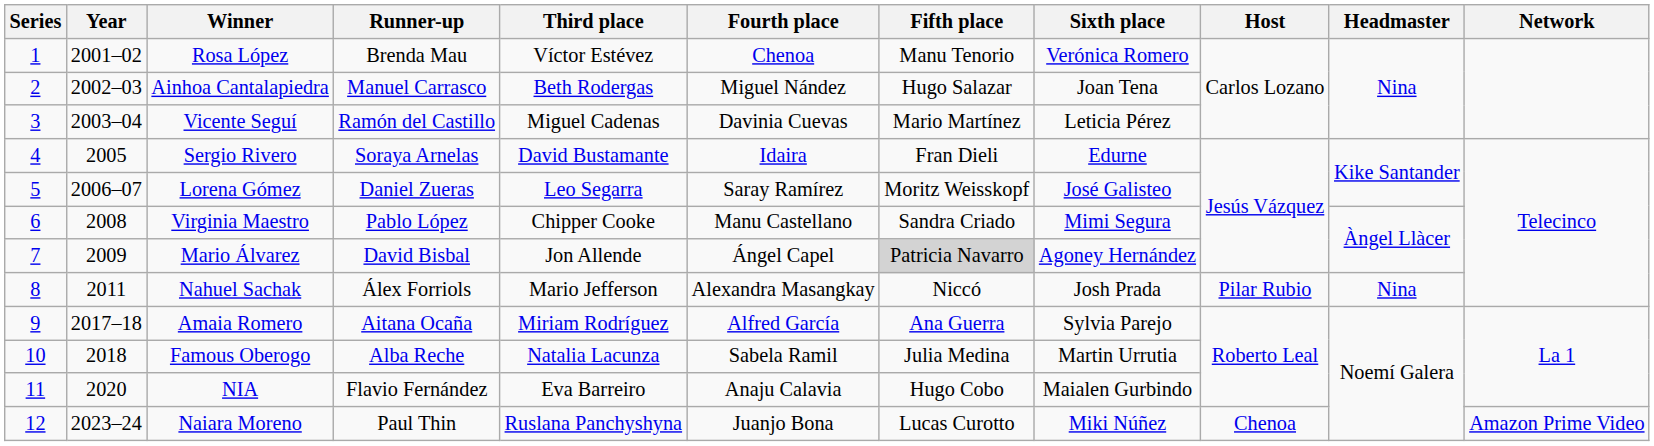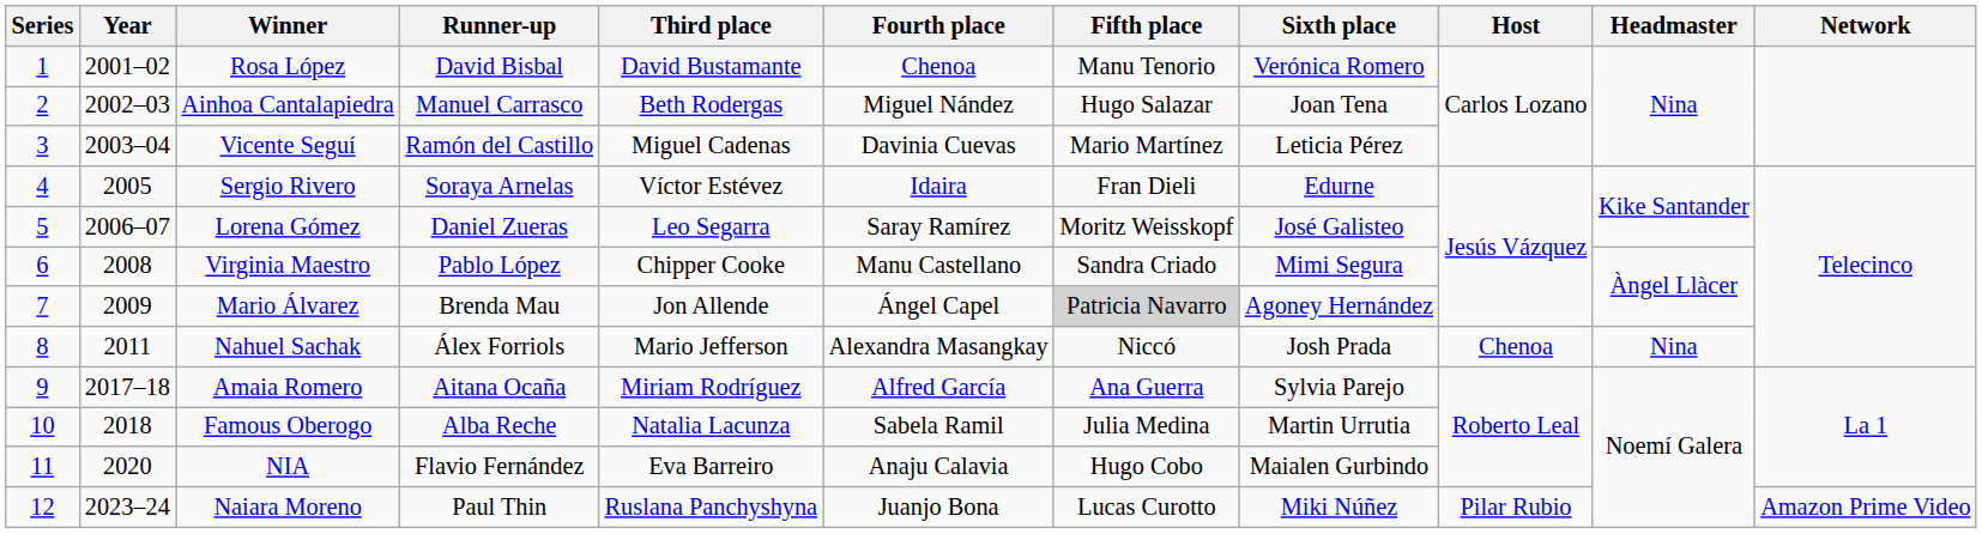Rosa López | Runner-up: Brenda Mau -> David Bisbal
Rosa López | Third place: Víctor Estévez -> David Bustamante
Sergio Rivero | Third place: David Bustamante -> Víctor Estévez
Mario Álvarez | Runner-up: David Bisbal -> Brenda Mau
Nahuel Sachak | Host: Pilar Rubio -> Chenoa
Naiara Moreno | Host: Chenoa -> Pilar Rubio
